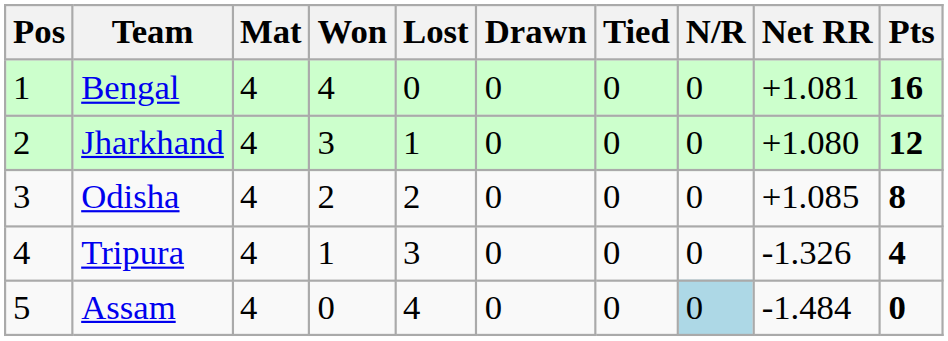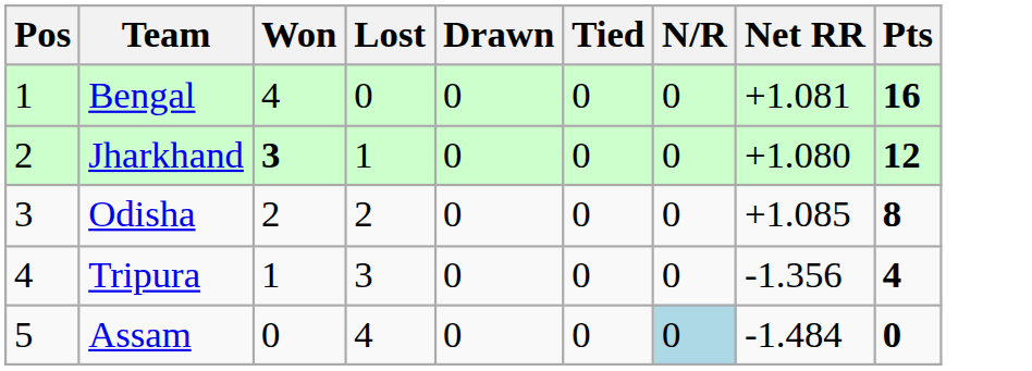- column: Mat | 4 | 4 | 4 | 4 | 4
Jharkhand | Won: normal -> bold
Tripura | Net RR: -1.326 -> -1.356
